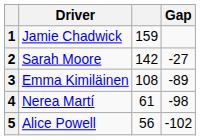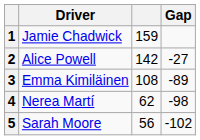2 | Driver: Sarah Moore -> Alice Powell
4 | column 3: 61 -> 62
5 | Driver: Alice Powell -> Sarah Moore
